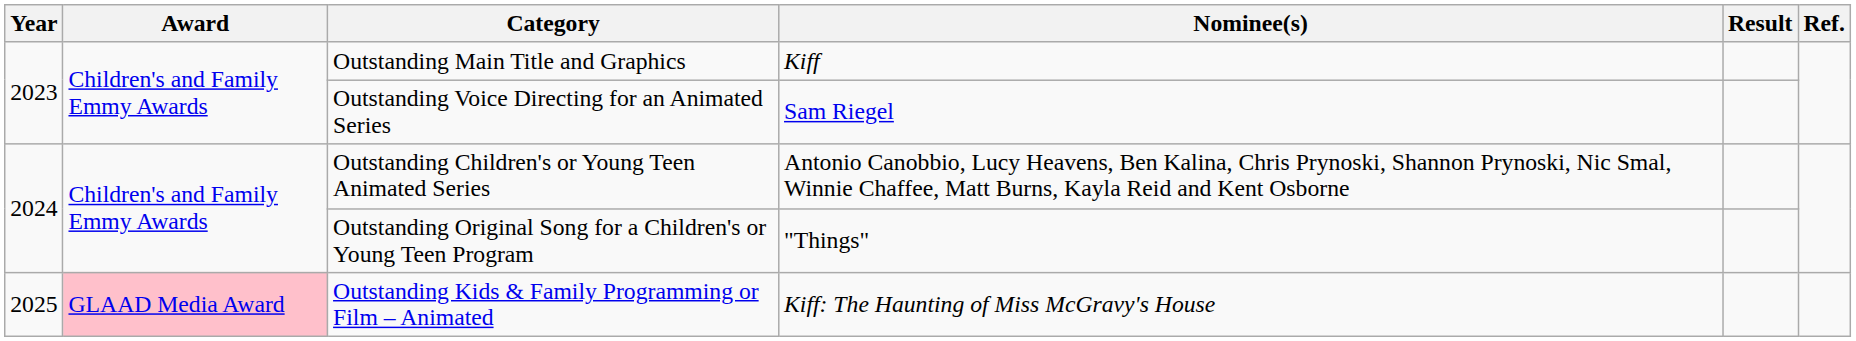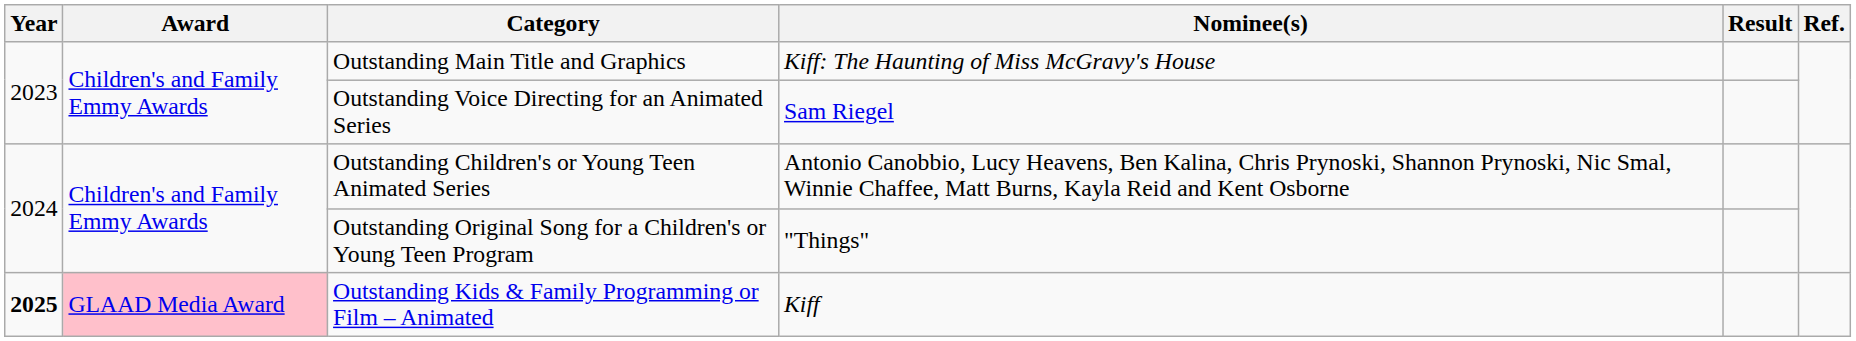Outstanding Main Title and Graphics | Nominee(s): Kiff -> Kiff: The Haunting of Miss McGravy's House
Outstanding Kids & Family Programming or Film – Animated | Year: normal -> bold
Outstanding Kids & Family Programming or Film – Animated | Nominee(s): Kiff: The Haunting of Miss McGravy's House -> Kiff
